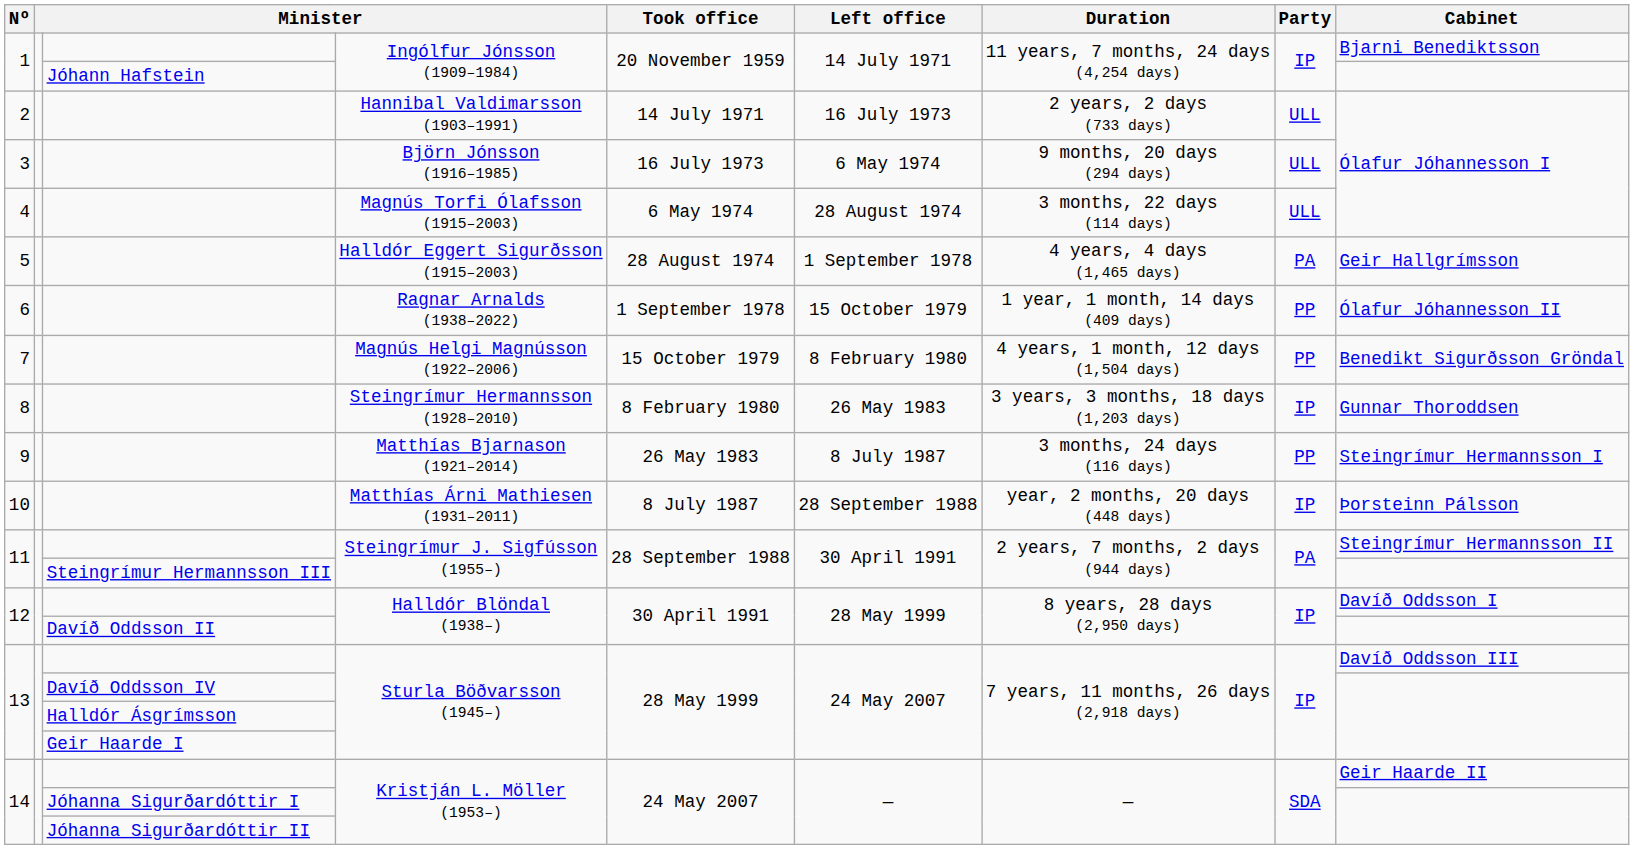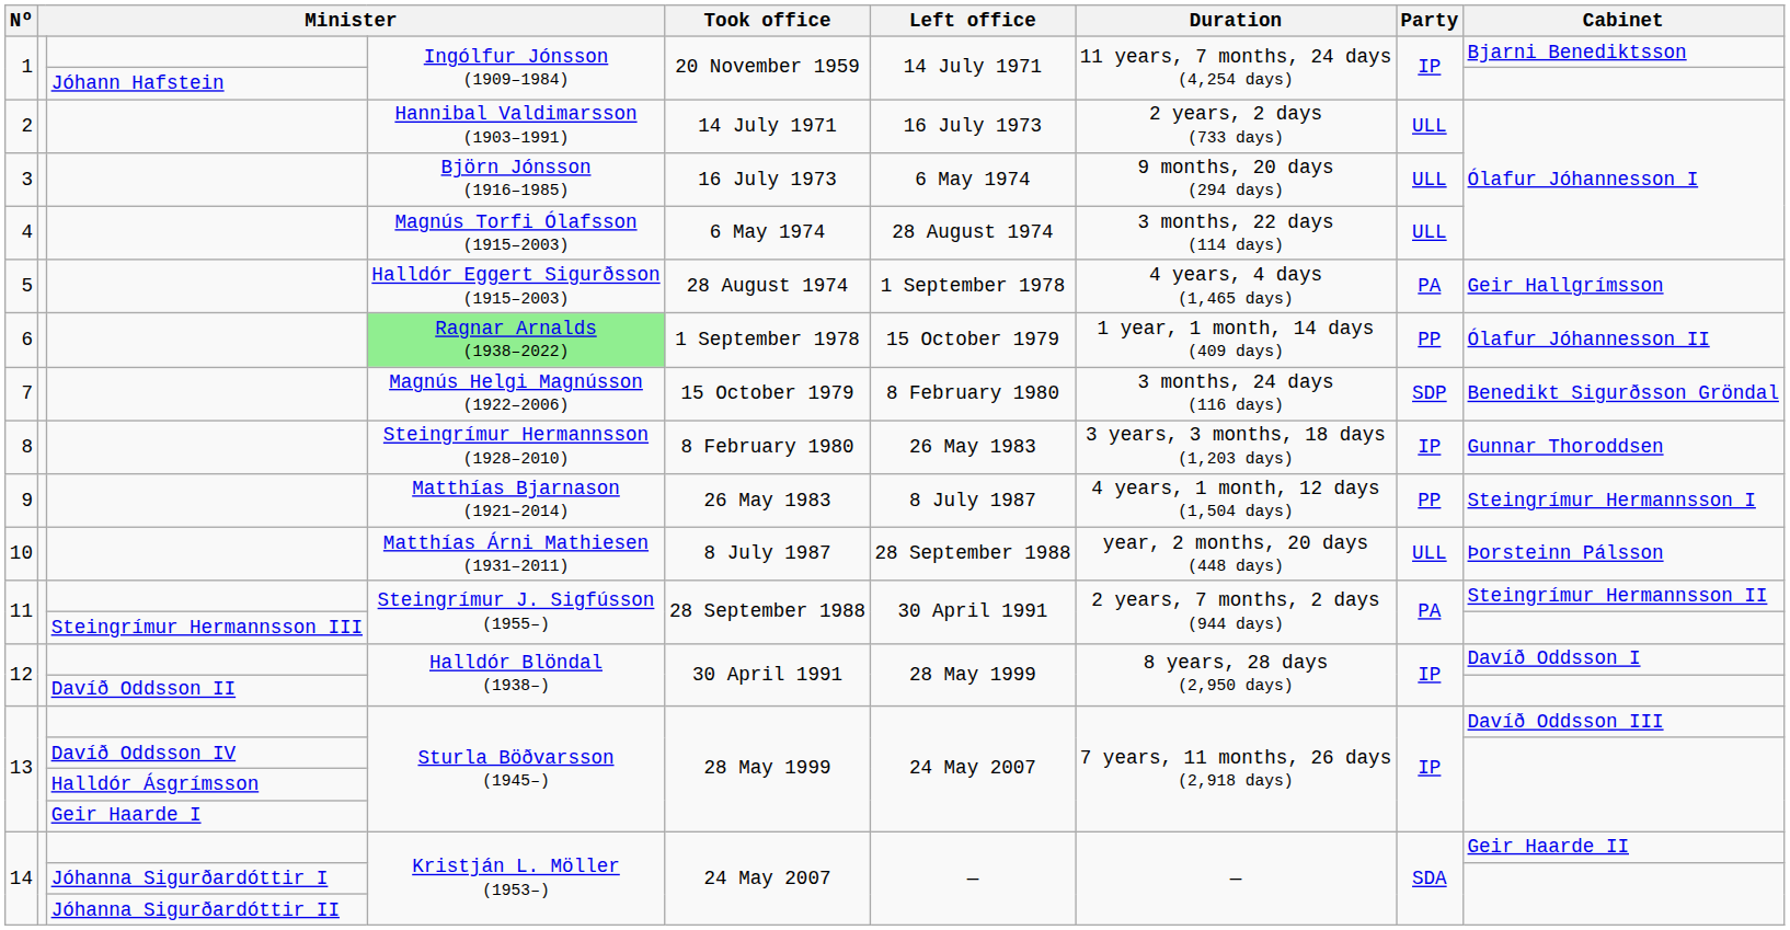6 | column 4: no background -> lightgreen background
7 | Duration: 4 years, 1 month, 12 days (1,504 days) -> 3 months, 24 days (116 days)
7 | Party: PP -> SDP
9 | Duration: 3 months, 24 days (116 days) -> 4 years, 1 month, 12 days (1,504 days)
10 | Party: IP -> ULL
